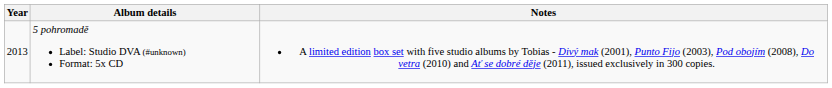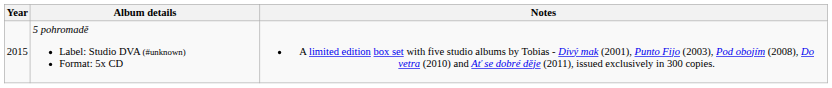5 pohromadě Label: Studio DVA (#unknown) Format: 5x CD | Year: 2013 -> 2015
